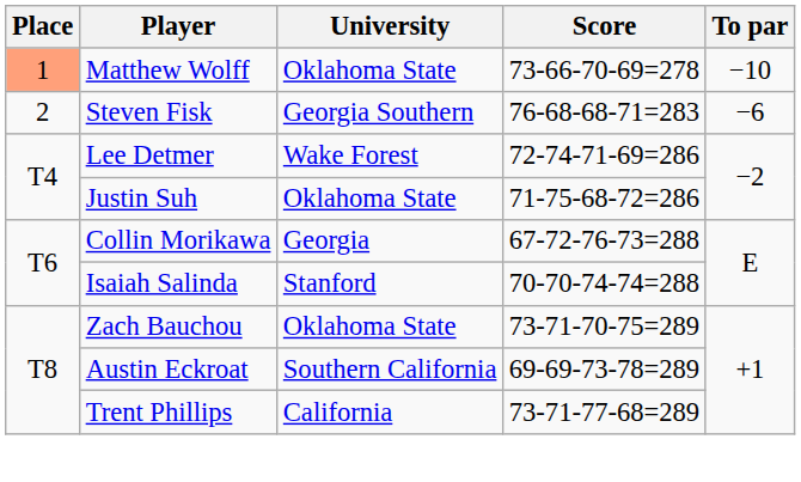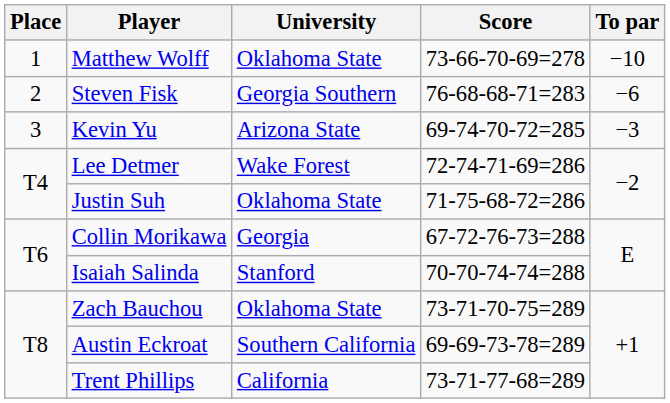Matthew Wolff | Place: lightsalmon background -> no background
+ row: 3 | Kevin Yu | Arizona State | 69-74-70-72=285 | −3
